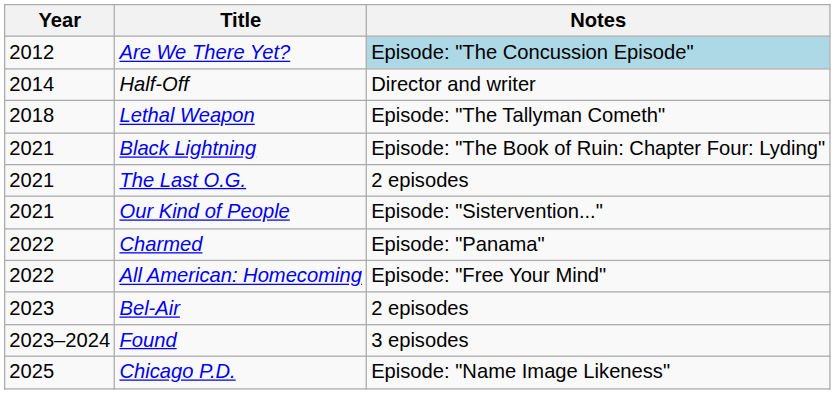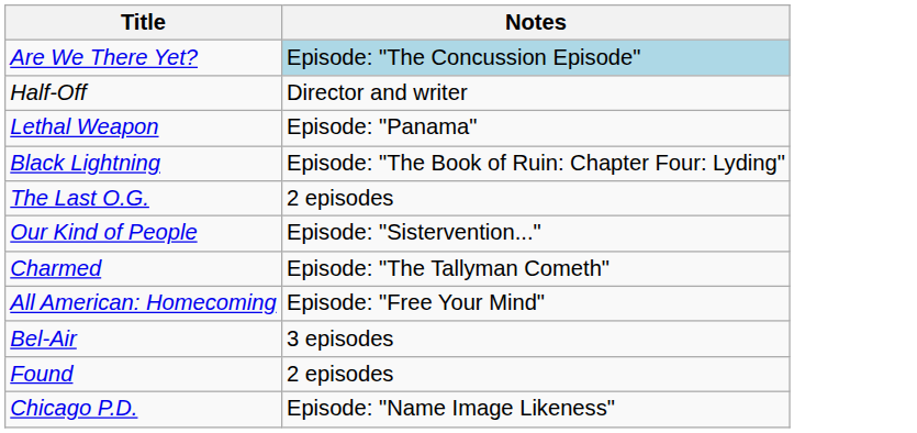- column: Year | 2012 | 2014 | 2018 | 2021 | 2021 | 2021 | 2022 | 2022 | 2023 | 2023–2024 | 2025
Lethal Weapon | Notes: Episode: "The Tallyman Cometh" -> Episode: "Panama"
Charmed | Notes: Episode: "Panama" -> Episode: "The Tallyman Cometh"
Bel-Air | Notes: 2 episodes -> 3 episodes
Found | Notes: 3 episodes -> 2 episodes
